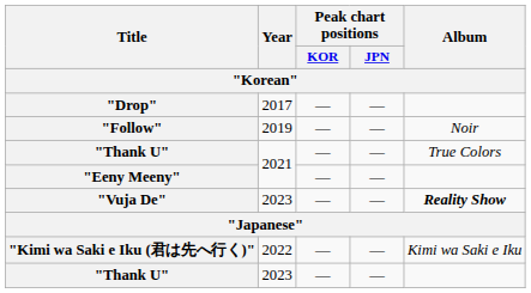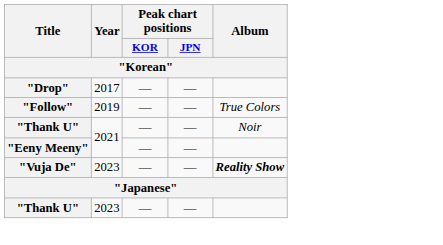"Follow" | Album: Noir -> True Colors
"Thank U" / 2021 | Album: True Colors -> Noir
- row: "Kimi wa Saki e Iku (君は先へ行く)" | 2022 | — | — | Kimi wa Saki e Iku
